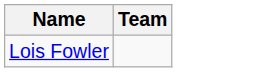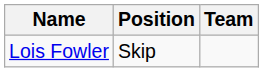+ column: Position | Skip
